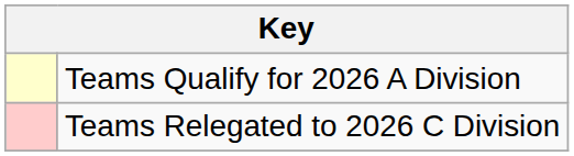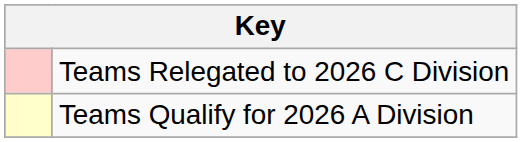rows swapped: Teams Qualify for 2026 A Division <-> Teams Relegated to 2026 C Division
